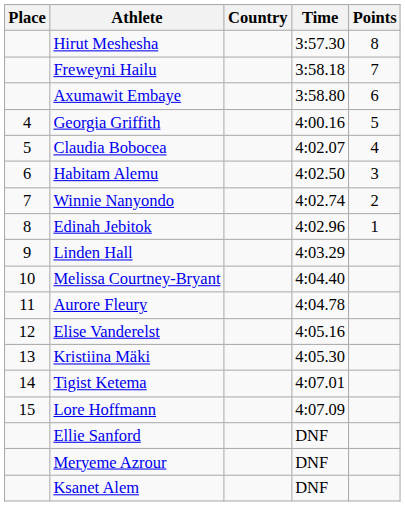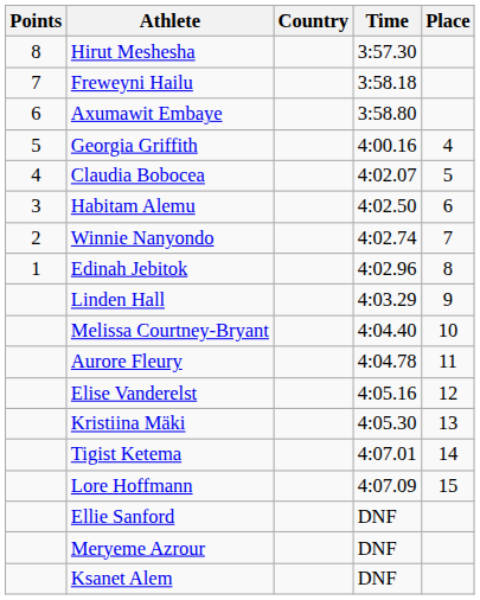columns swapped: Place <-> Points
